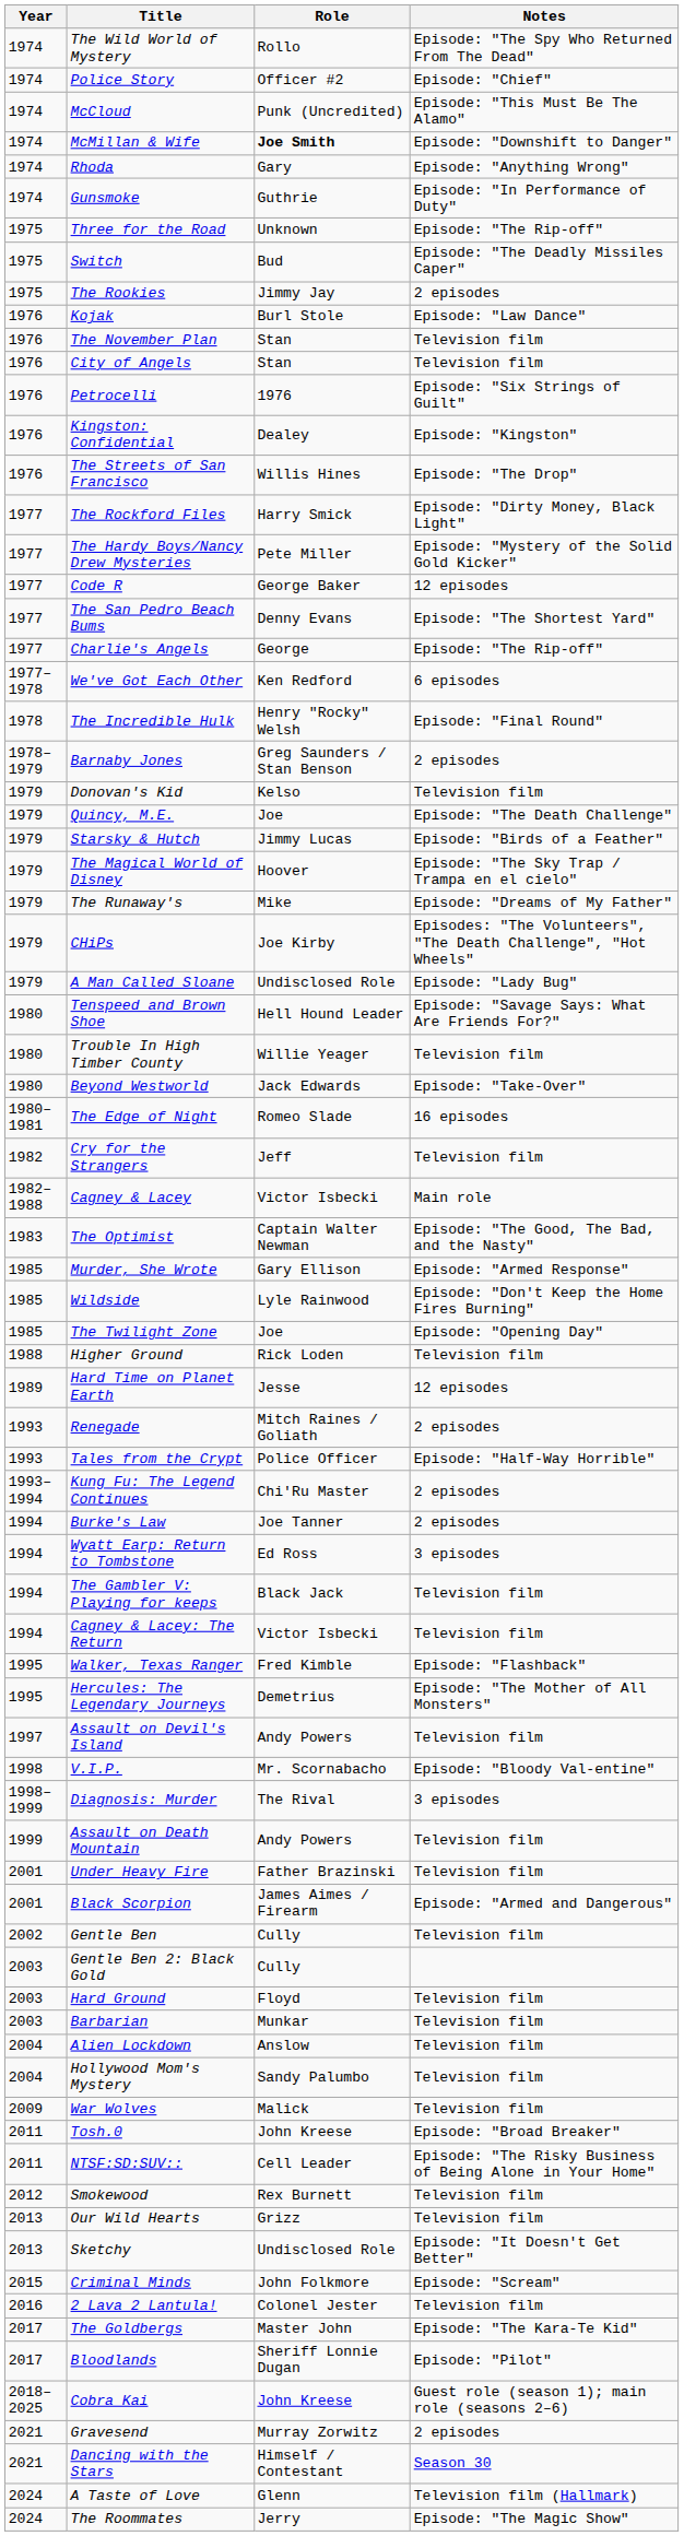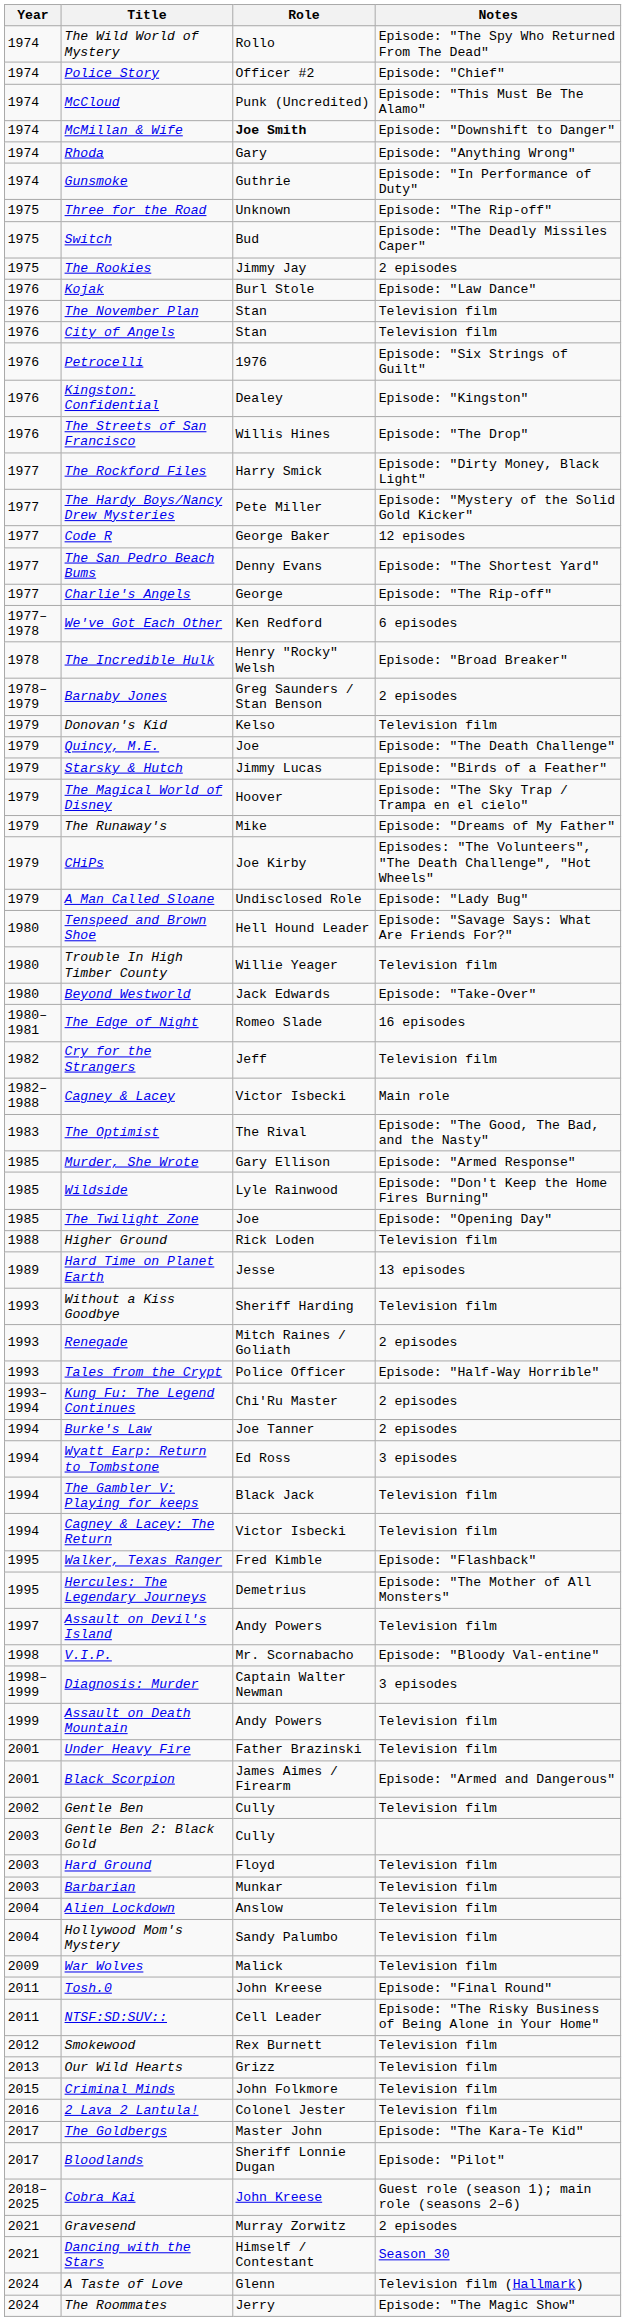The Incredible Hulk | Notes: Episode: "Final Round" -> Episode: "Broad Breaker"
The Optimist | Role: Captain Walter Newman -> The Rival
Hard Time on Planet Earth | Notes: 12 episodes -> 13 episodes
+ row: 1993 | Without a Kiss Goodbye | Sheriff Harding | Television film
Diagnosis: Murder | Role: The Rival -> Captain Walter Newman
Tosh.0 | Notes: Episode: "Broad Breaker" -> Episode: "Final Round"
- row: 2013 | Sketchy | Undisclosed Role | Episode: "It Doesn't Get Better"
Criminal Minds | Notes: Episode: "Scream" -> Television film
